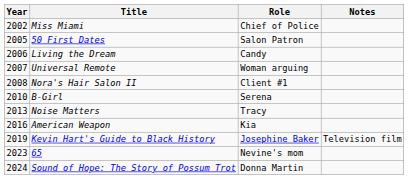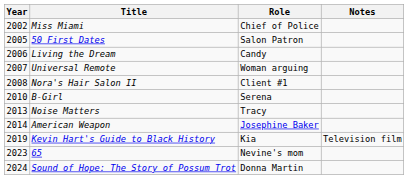American Weapon | Year: 2016 -> 2014
American Weapon | Role: Kia -> Josephine Baker
Kevin Hart's Guide to Black History | Role: Josephine Baker -> Kia
